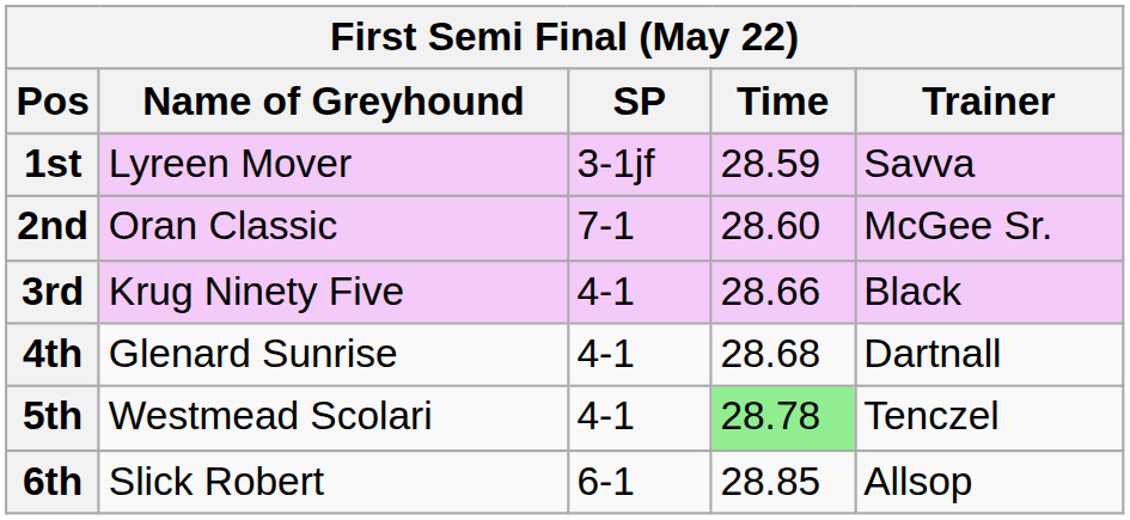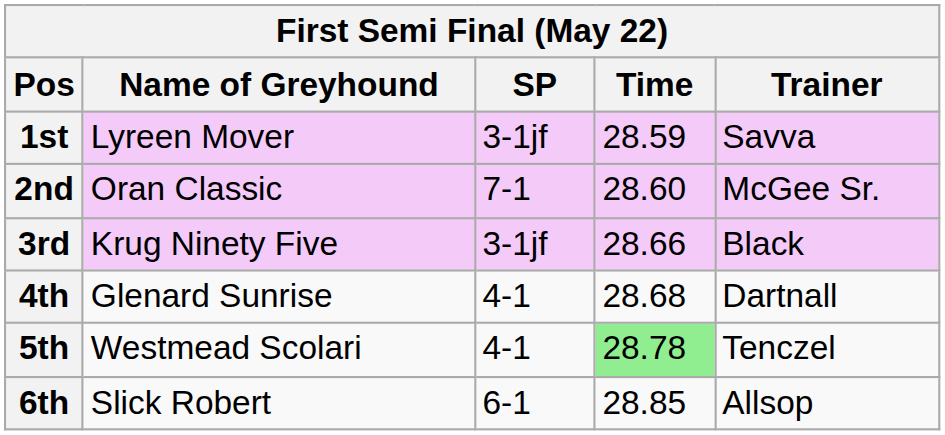3rd | SP: 4-1 -> 3-1jf
